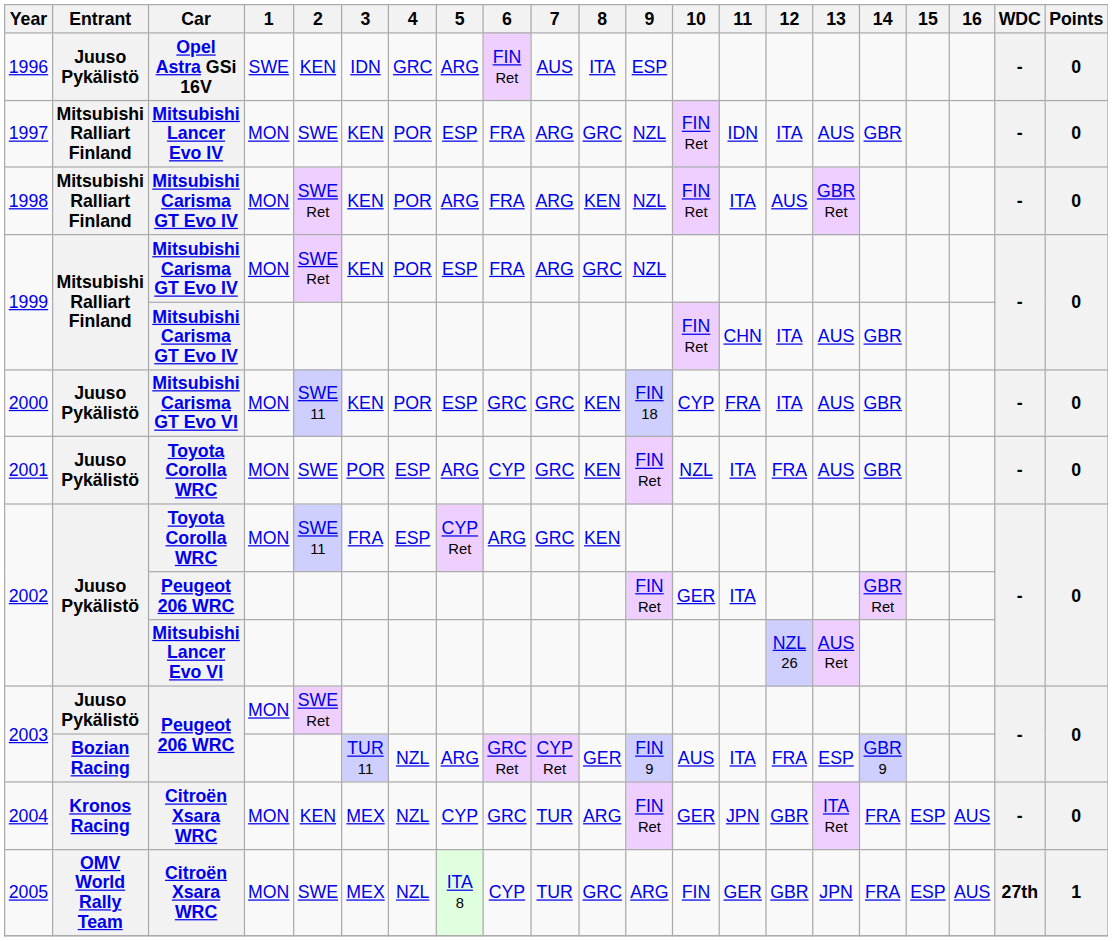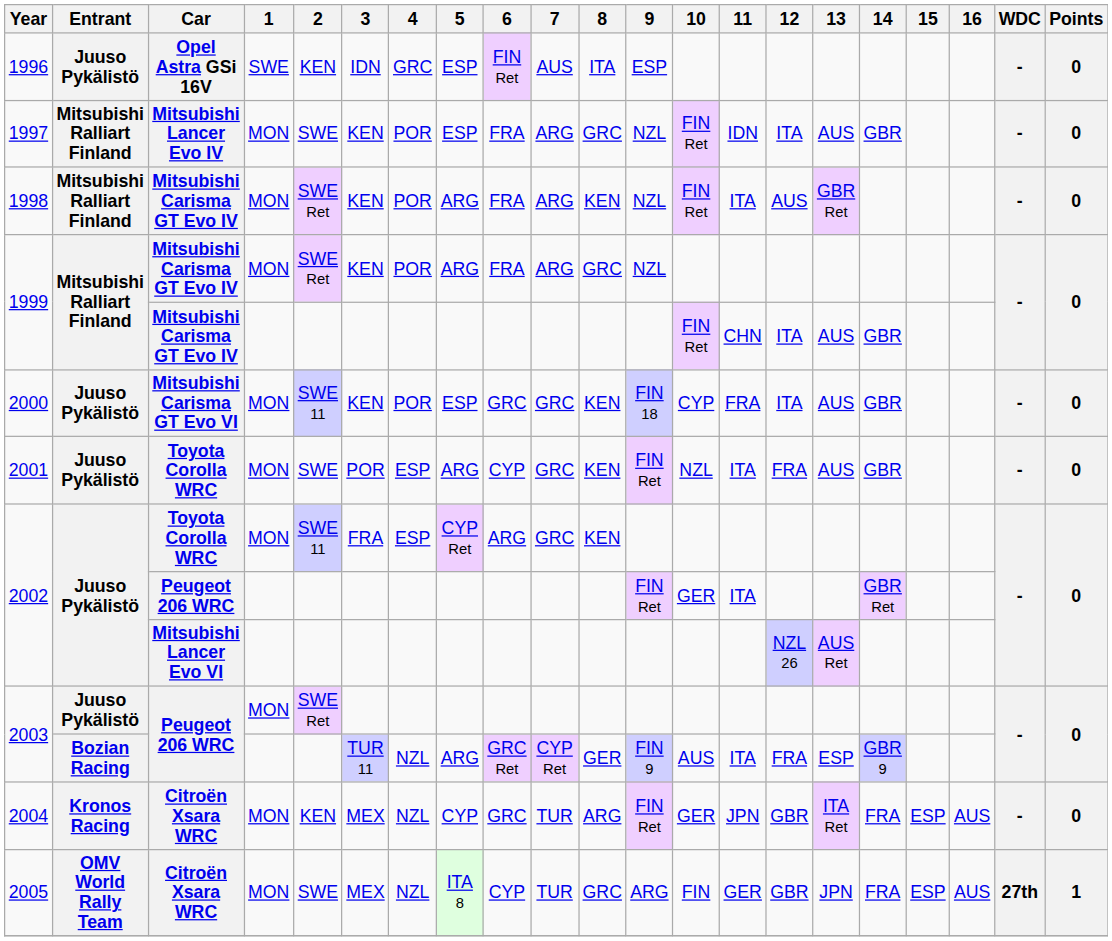1996 | 5: ARG -> ESP
1999 / MON | 5: ESP -> ARG
